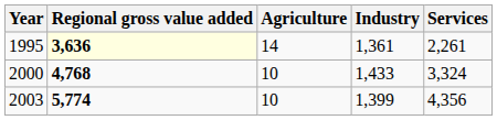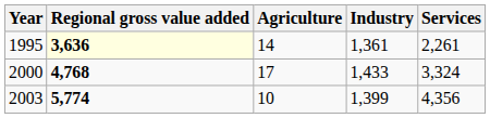2000 | Agriculture: 10 -> 17
